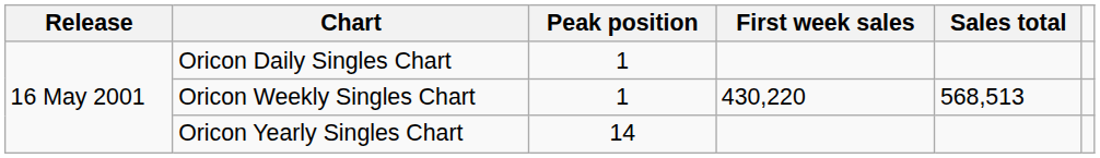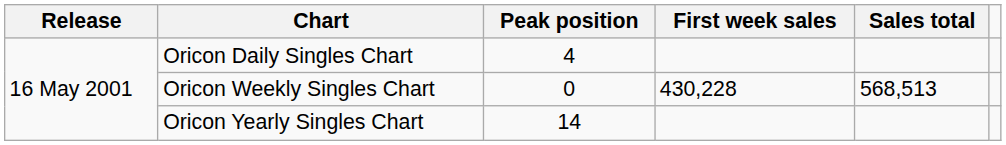Oricon Daily Singles Chart | Peak position: 1 -> 4
Oricon Weekly Singles Chart | Peak position: 1 -> 0
Oricon Weekly Singles Chart | First week sales: 430,220 -> 430,228
